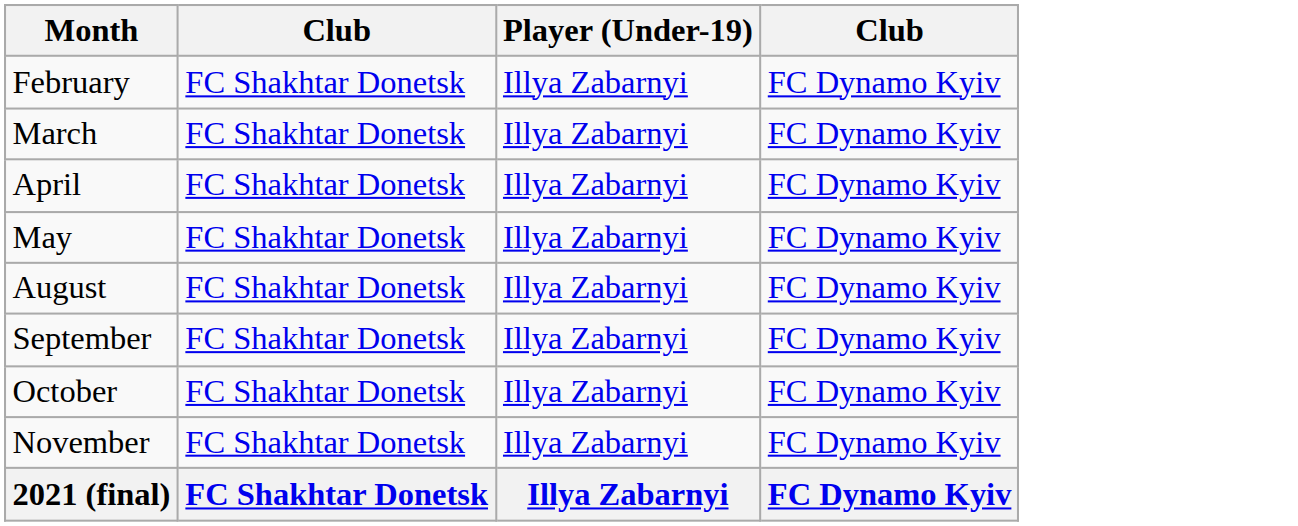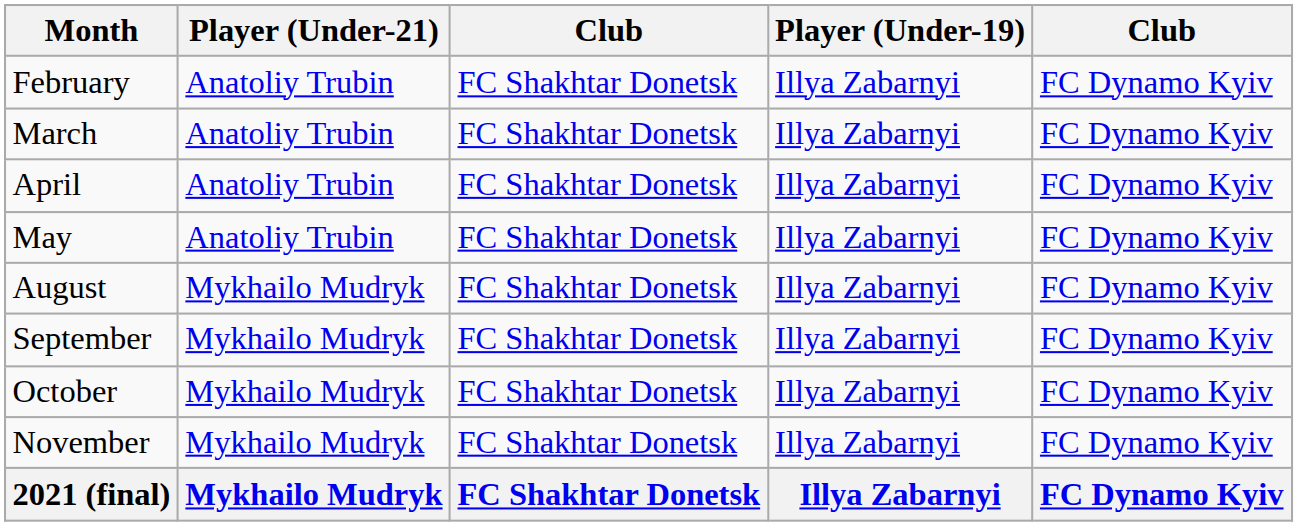+ column: Player (Under-21) | Anatoliy Trubin | Anatoliy Trubin | Anatoliy Trubin | Anatoliy Trubin | Mykhailo Mudryk | Mykhailo Mudryk | Mykhailo Mudryk | Mykhailo Mudryk | Mykhailo Mudryk
